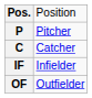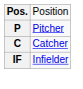- row: OF | Outfielder
